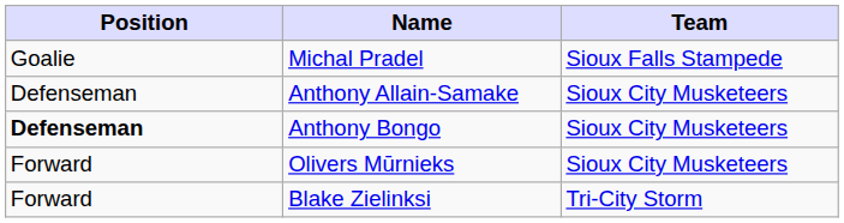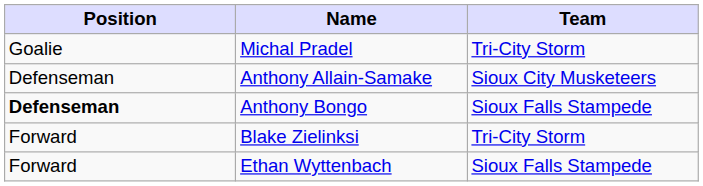Michal Pradel | Team: Sioux Falls Stampede -> Tri-City Storm
Anthony Bongo | Team: Sioux City Musketeers -> Sioux Falls Stampede
- row: Forward | Olivers Mūrnieks | Sioux City Musketeers
+ row: Forward | Ethan Wyttenbach | Sioux Falls Stampede
